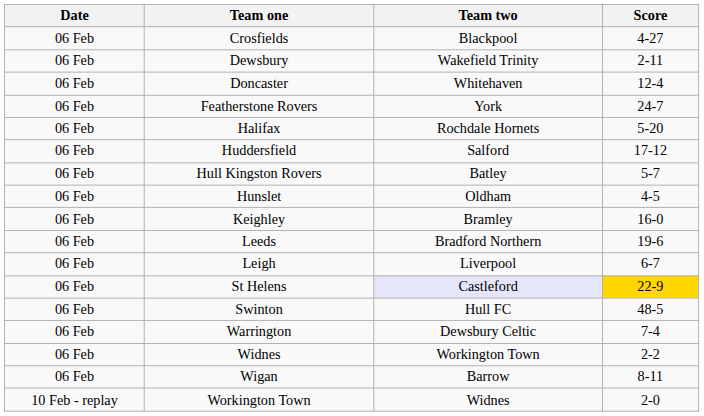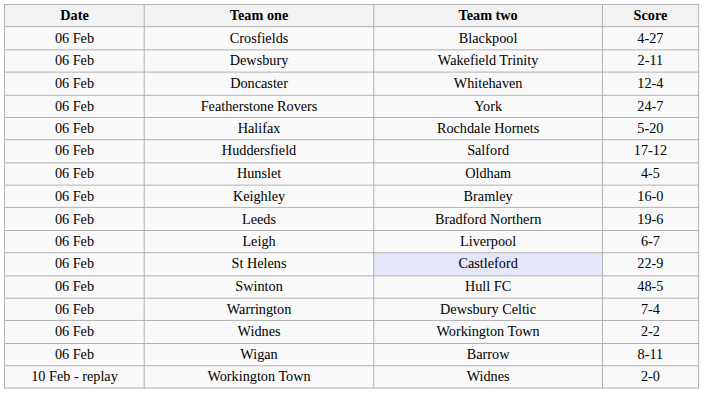- row: 06 Feb | Hull Kingston Rovers | Batley | 5-7
St Helens | Score: gold background -> no background
